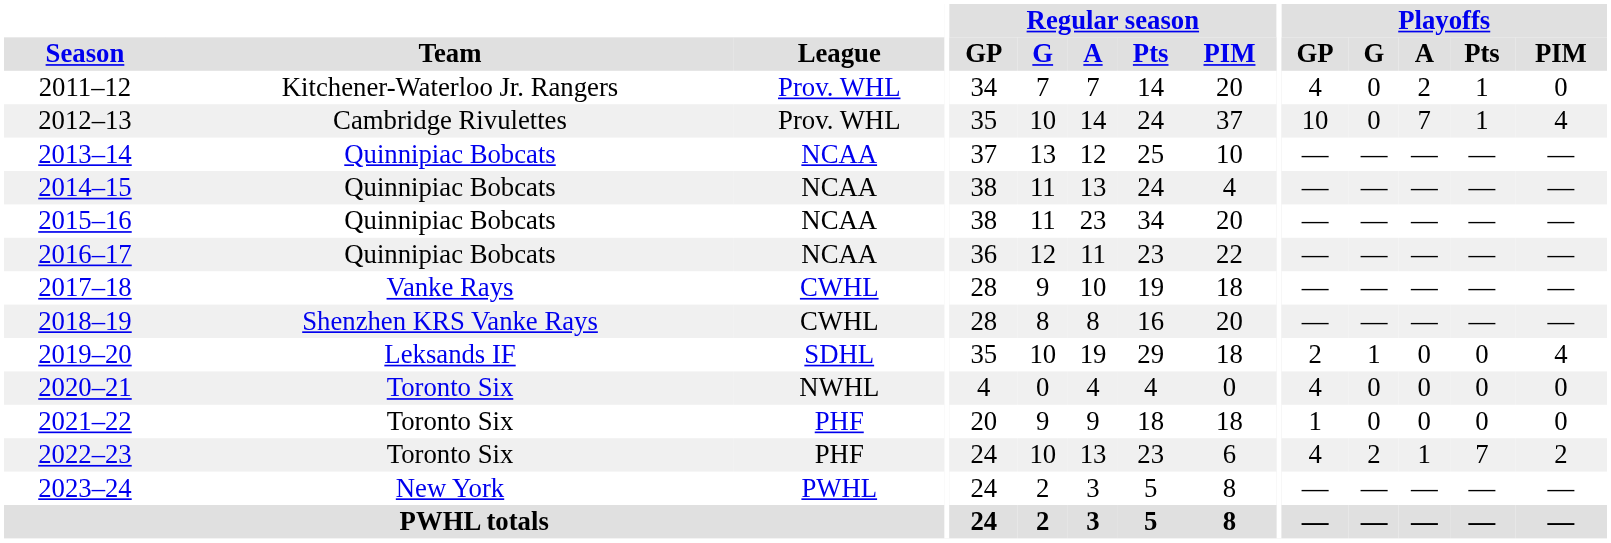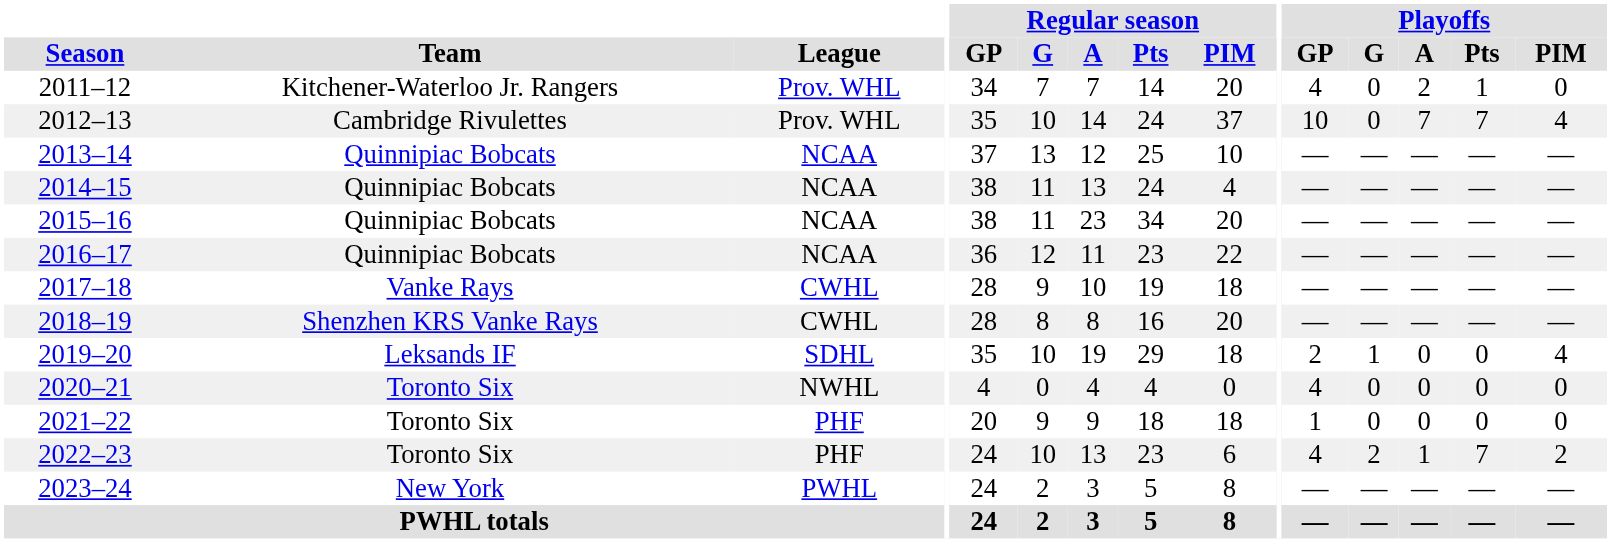2012–13 | Playoffs / Pts: 1 -> 7
